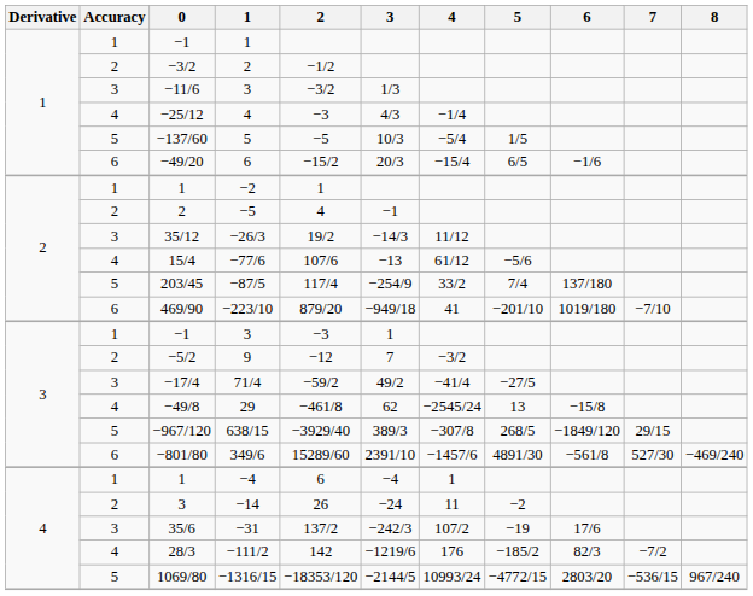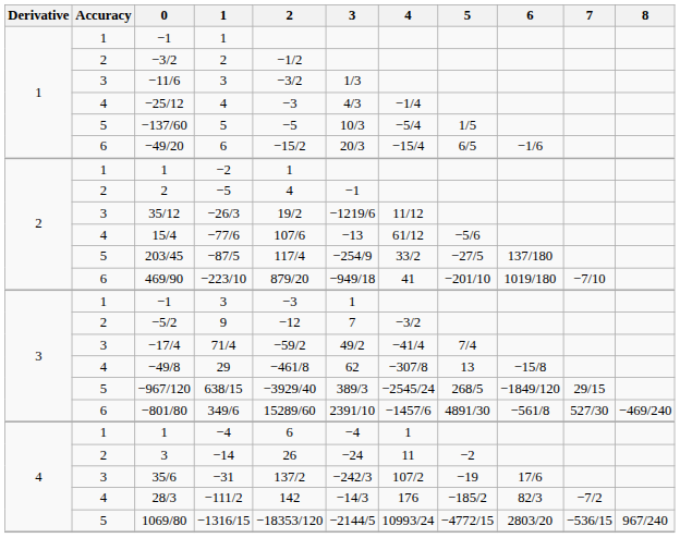−26/3 | 3: −14/3 -> −1219/6
−87/5 | 5: 7/4 -> −27/5
71/4 | 5: −27/5 -> 7/4
29 | 4: −2545/24 -> −307/8
638/15 | 4: −307/8 -> −2545/24
−111/2 | 3: −1219/6 -> −14/3
